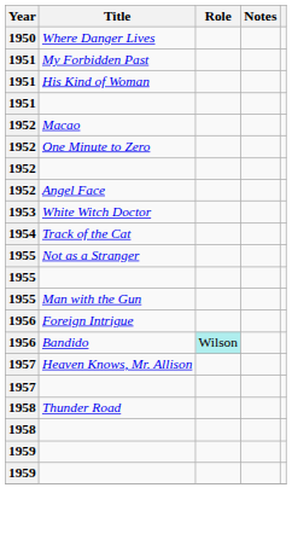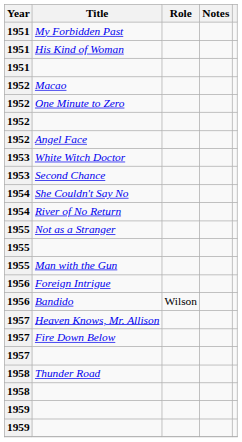- row: 1950 | Where Danger Lives
+ row: 1953 | Second Chance
+ row: 1954 | She Couldn't Say No
+ row: 1954 | River of No Return
- row: 1954 | Track of the Cat
Bandido | Role: paleturquoise background -> no background
+ row: 1957 | Fire Down Below
